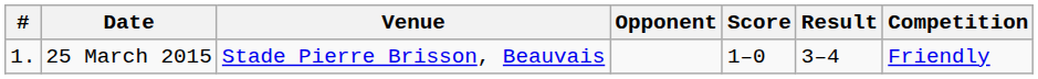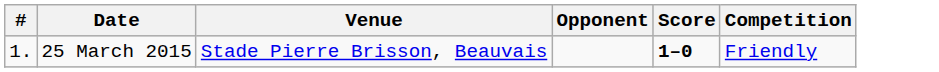- column: Result | 3–4
25 March 2015 | Score: normal -> bold
